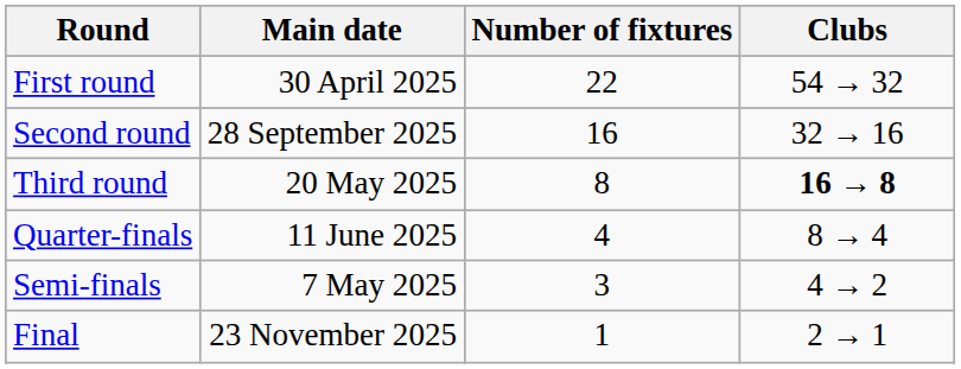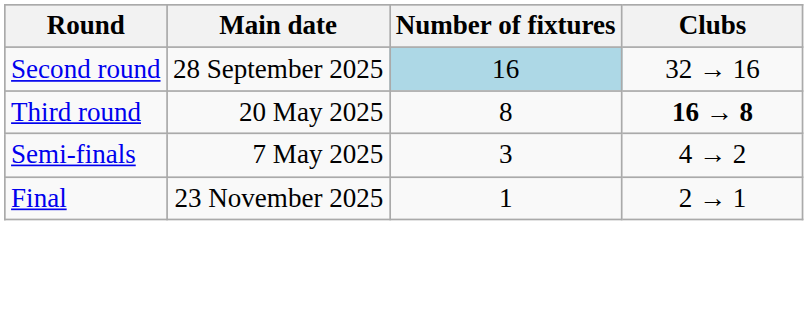- row: First round | 30 April 2025 | 22 | 54 → 32
Second round | Number of fixtures: no background -> lightblue background
- row: Quarter-finals | 11 June 2025 | 4 | 8 → 4
